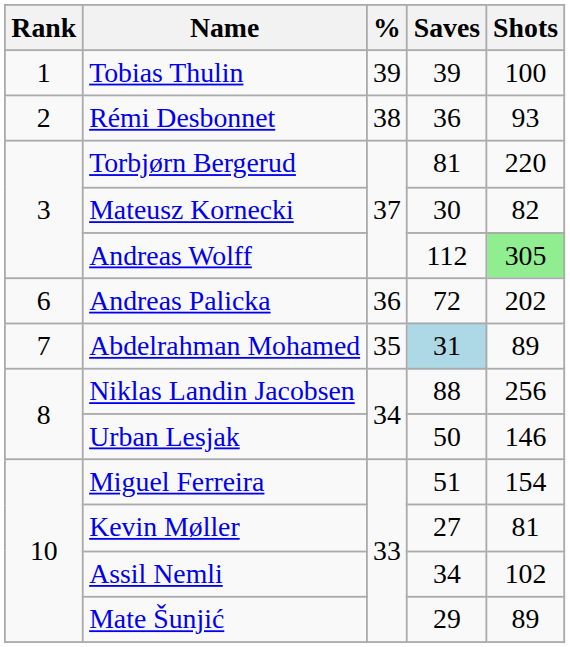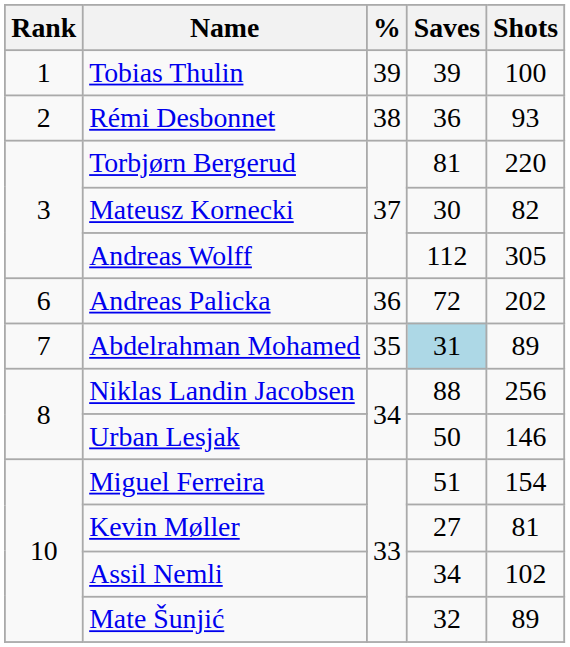Andreas Wolff | Shots: lightgreen background -> no background
Mate Šunjić | Saves: 29 -> 32
